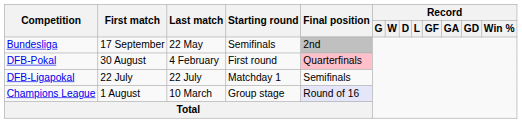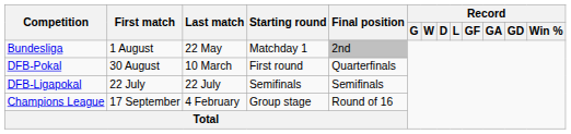Bundesliga | First match: 17 September -> 1 August
Bundesliga | Starting round: Semifinals -> Matchday 1
DFB-Pokal | Last match: 4 February -> 10 March
DFB-Pokal | Final position: pink background -> no background
DFB-Ligapokal | Starting round: Matchday 1 -> Semifinals
Champions League | First match: 1 August -> 17 September
Champions League | Last match: 10 March -> 4 February
Champions League | Final position: lavender background -> no background
